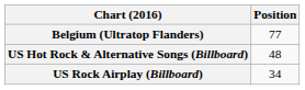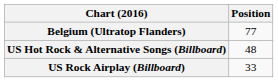US Rock Airplay (Billboard) | Position: 34 -> 33
